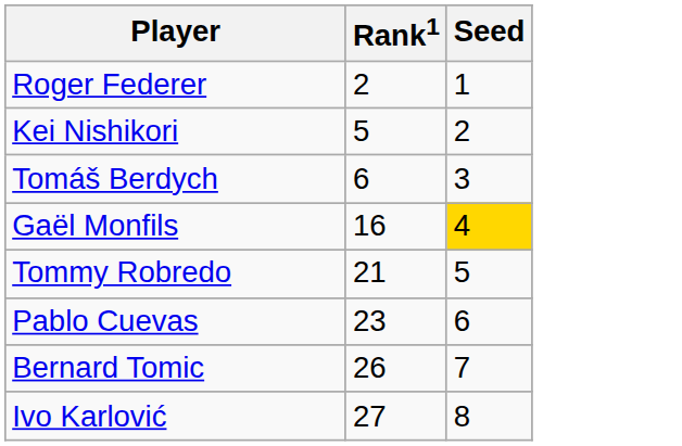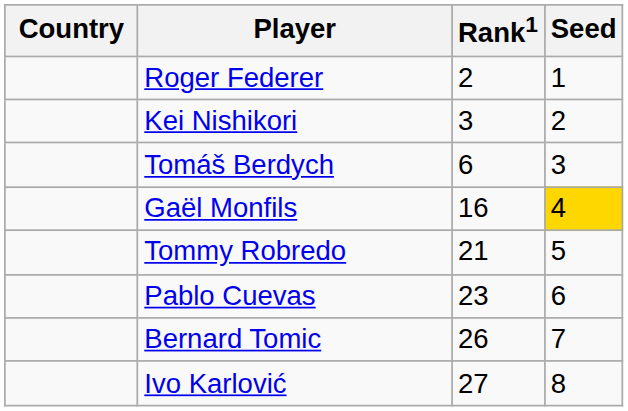+ column: Country
Kei Nishikori | Rank1: 5 -> 3
